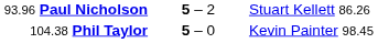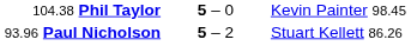rows swapped: 93.96 Paul Nicholson <-> 104.38 Phil Taylor
